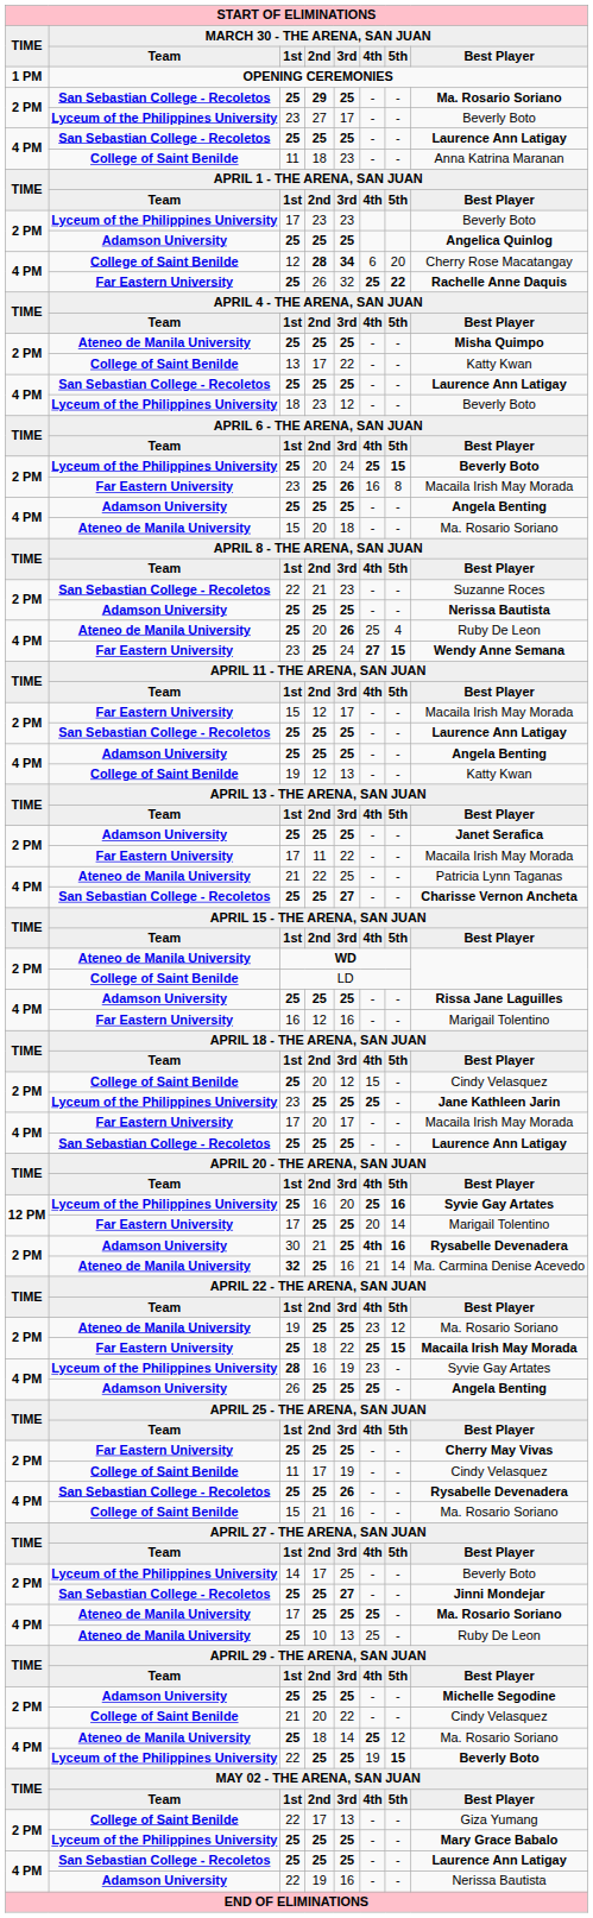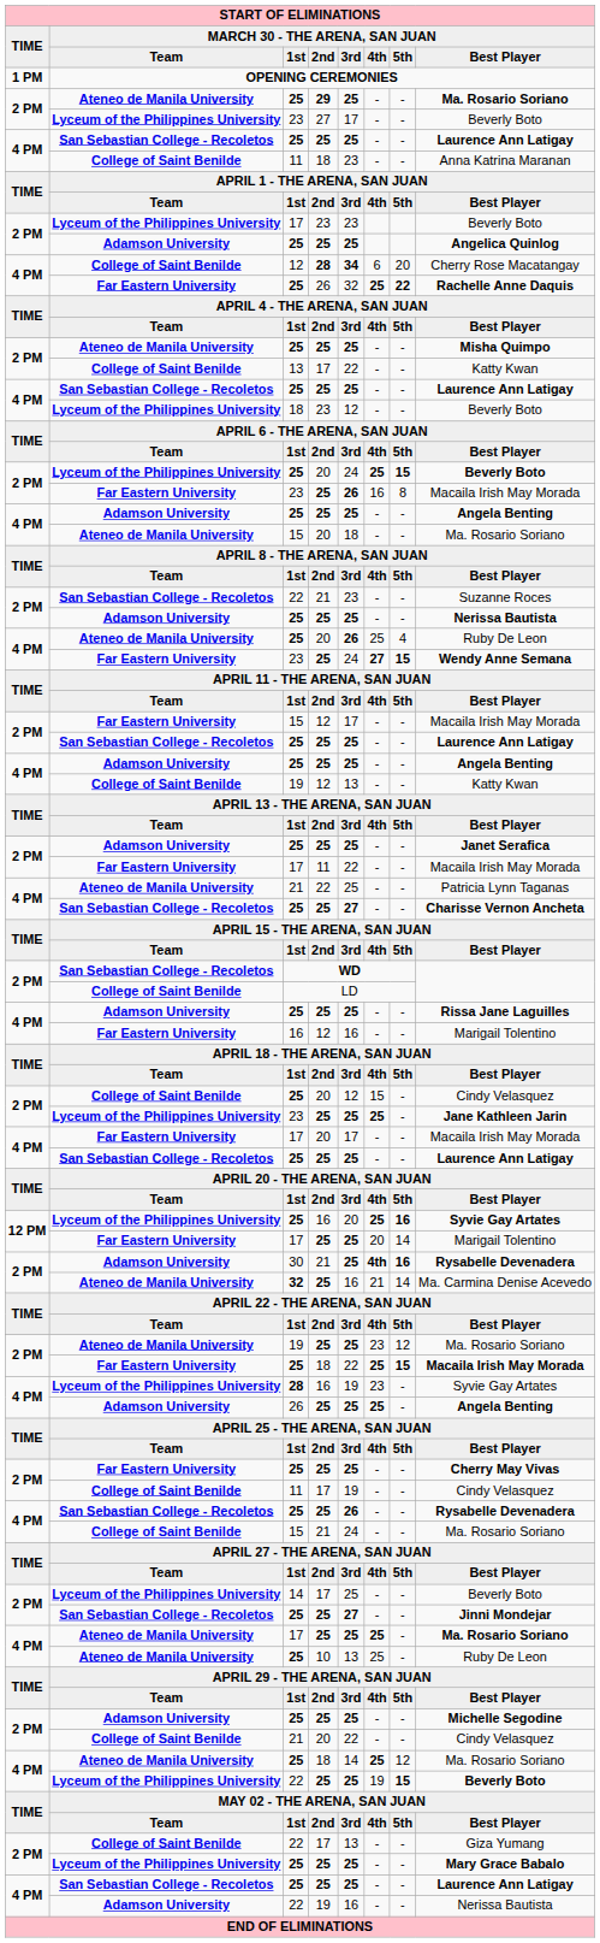25 / 29 | column 2: San Sebastian College - Recoletos -> Ateneo de Manila University
WD | column 2: Ateneo de Manila University -> San Sebastian College - Recoletos
15 / 21 | column 5: 16 -> 24
